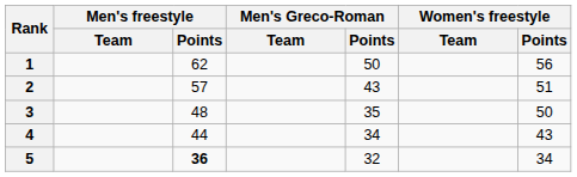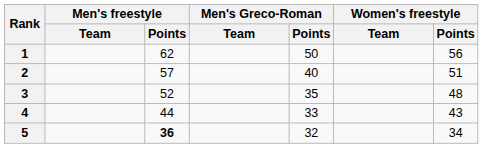2 | Men's Greco-Roman / Points: 43 -> 40
3 | Men's freestyle / Points: 48 -> 52
3 | Women's freestyle / Points: 50 -> 48
4 | Men's Greco-Roman / Points: 34 -> 33
